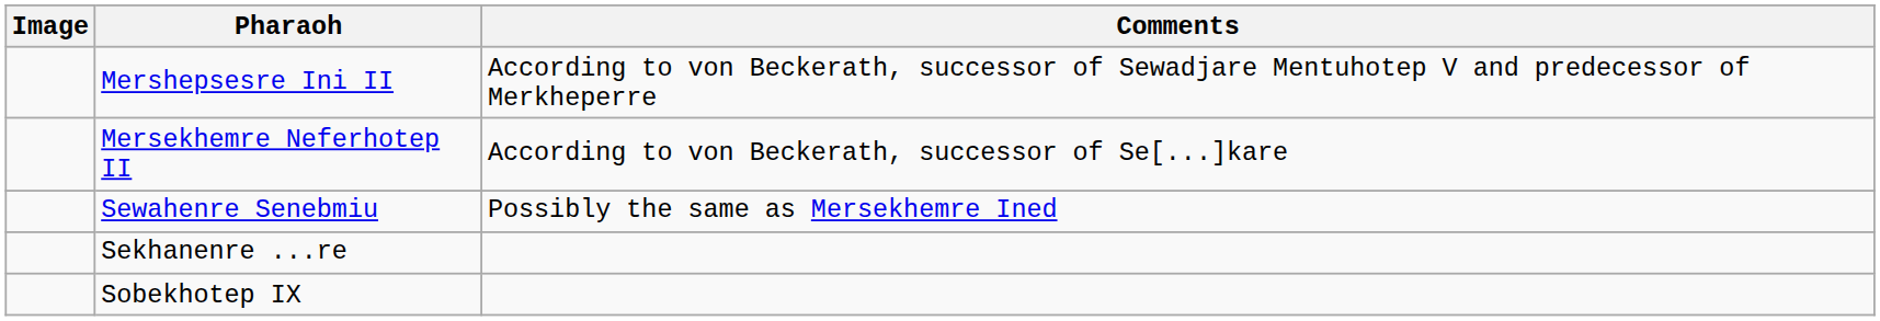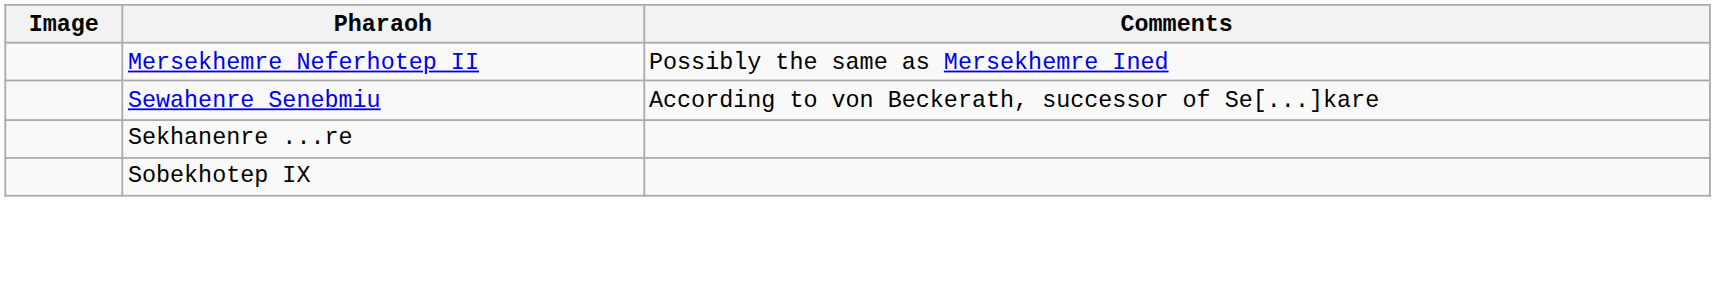- row: Mershepsesre Ini II | According to von Beckerath, successor of Sewadjare Mentuhotep V and predecessor of Merkheperre
Mersekhemre Neferhotep II | Comments: According to von Beckerath, successor of Se[...]kare -> Possibly the same as Mersekhemre Ined
Sewahenre Senebmiu | Comments: Possibly the same as Mersekhemre Ined -> According to von Beckerath, successor of Se[...]kare
